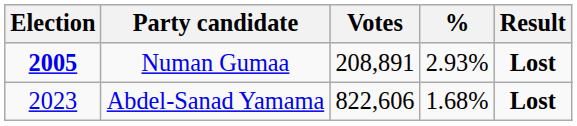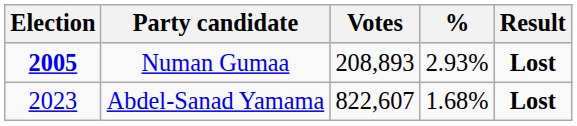Numan Gumaa | Votes: 208,891 -> 208,893
Abdel-Sanad Yamama | Votes: 822,606 -> 822,607
